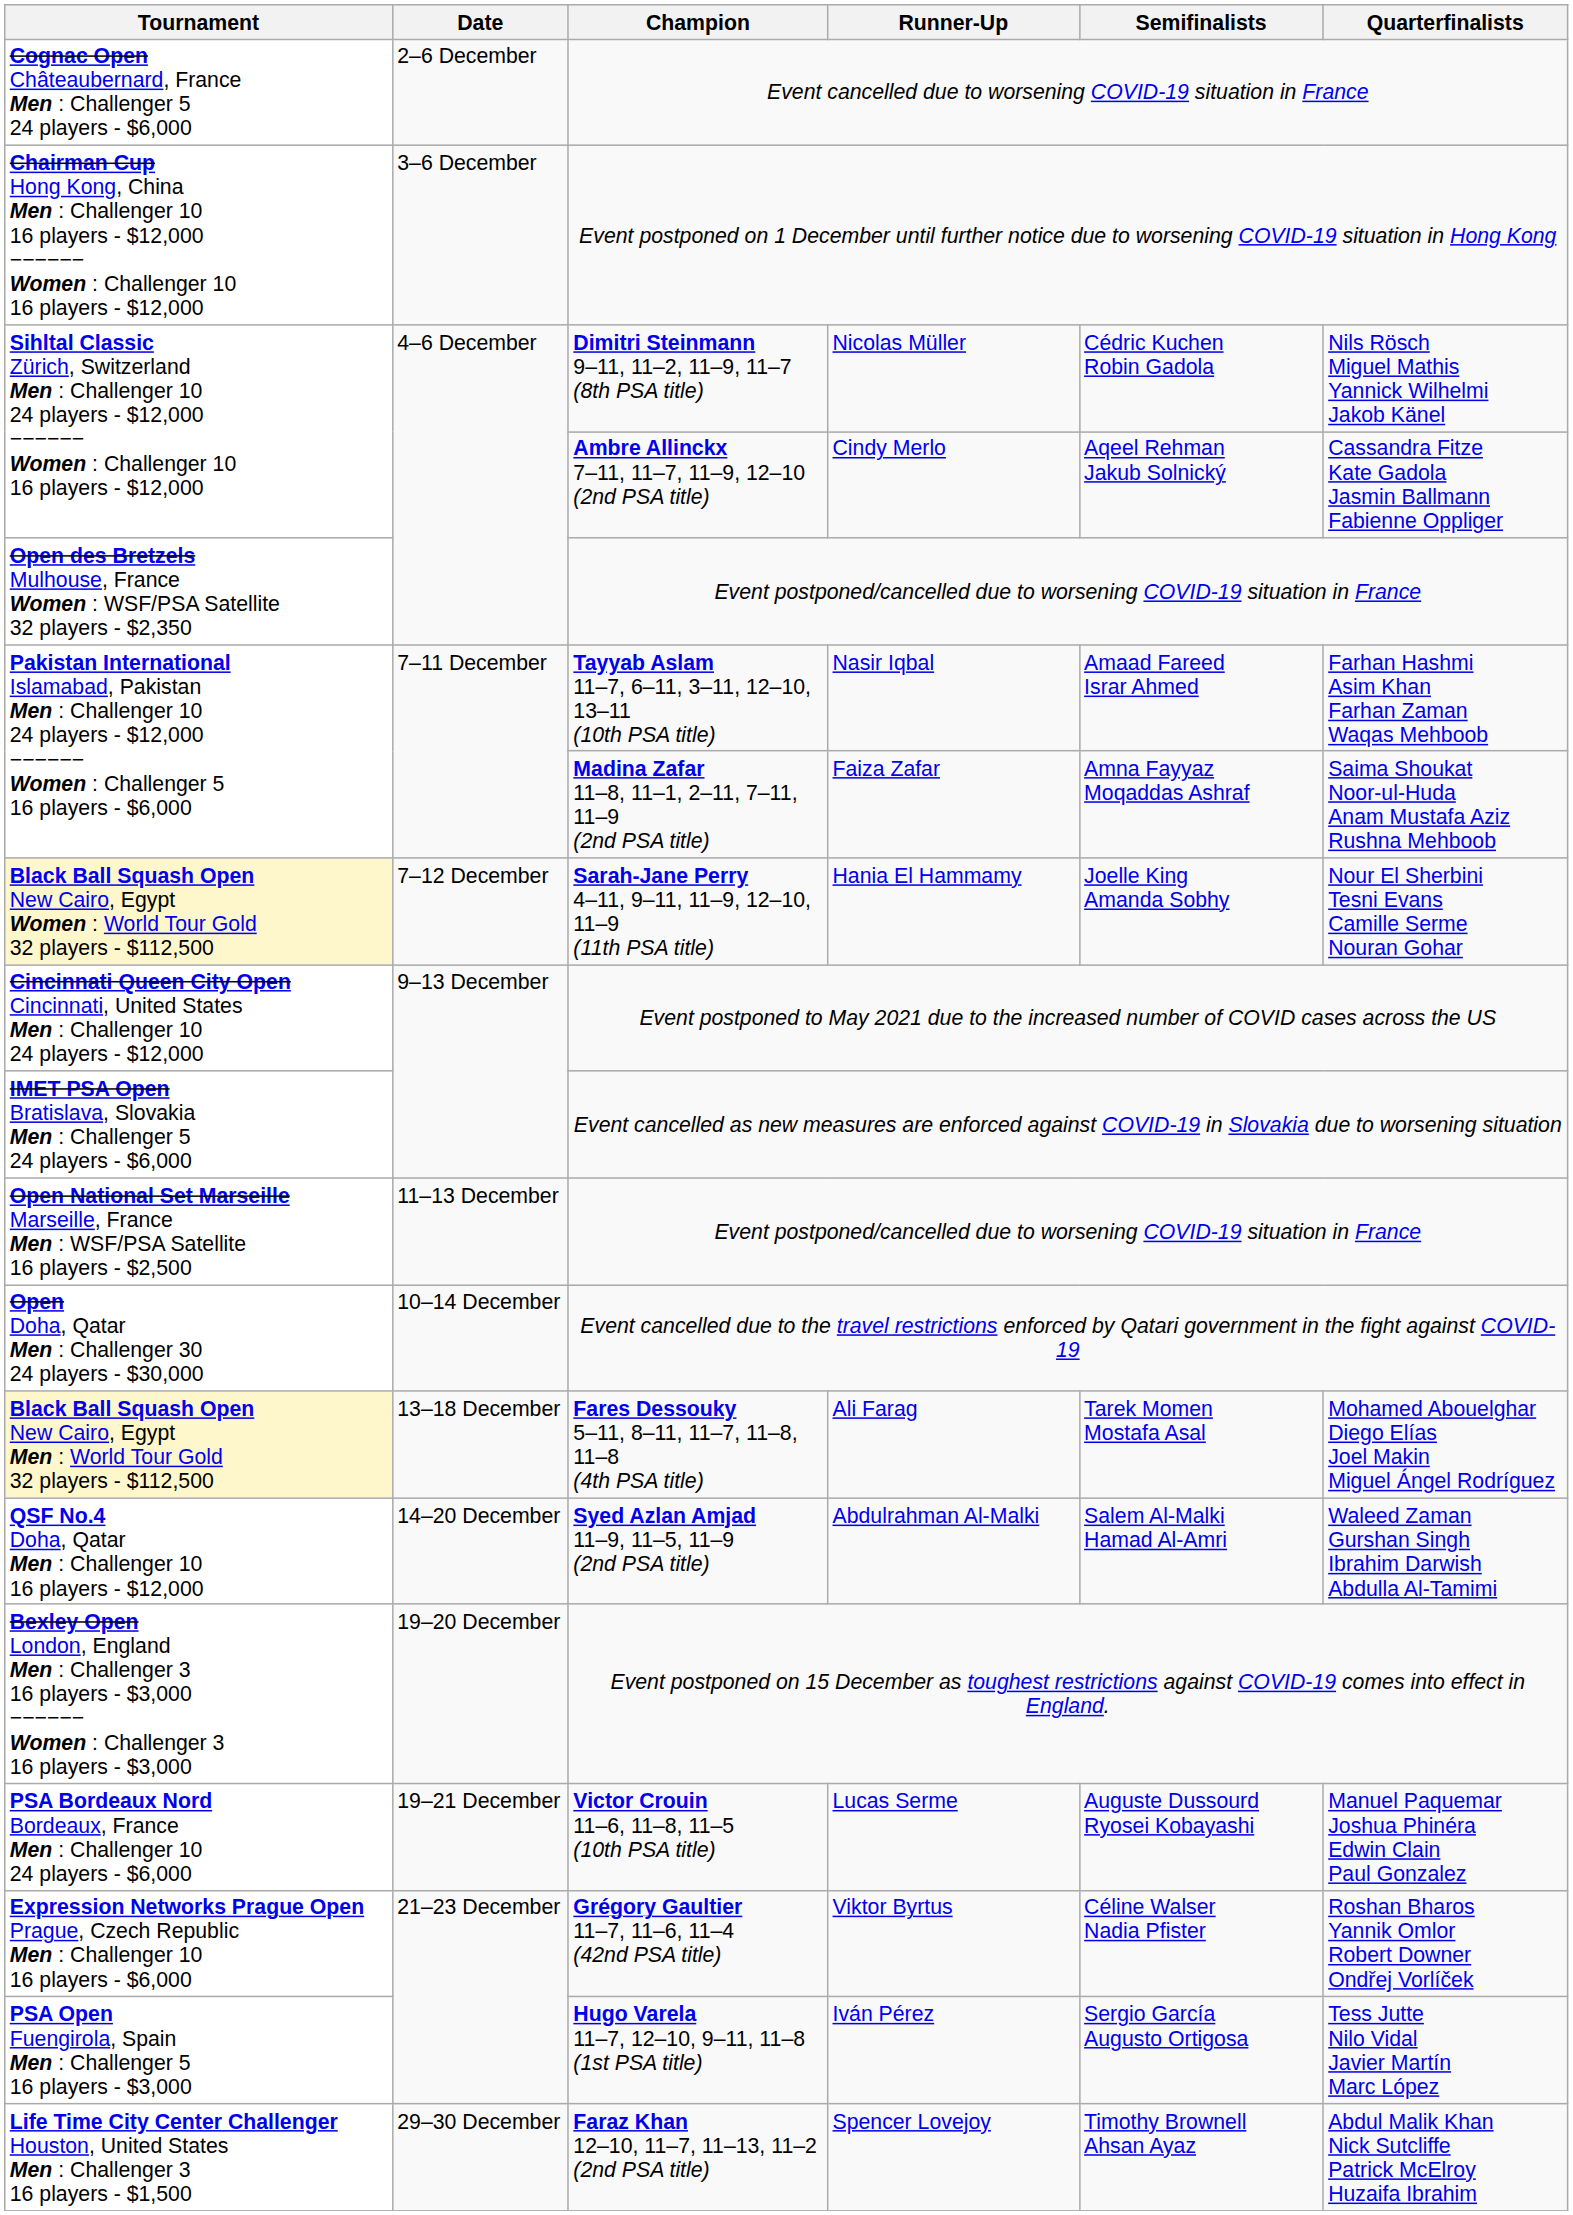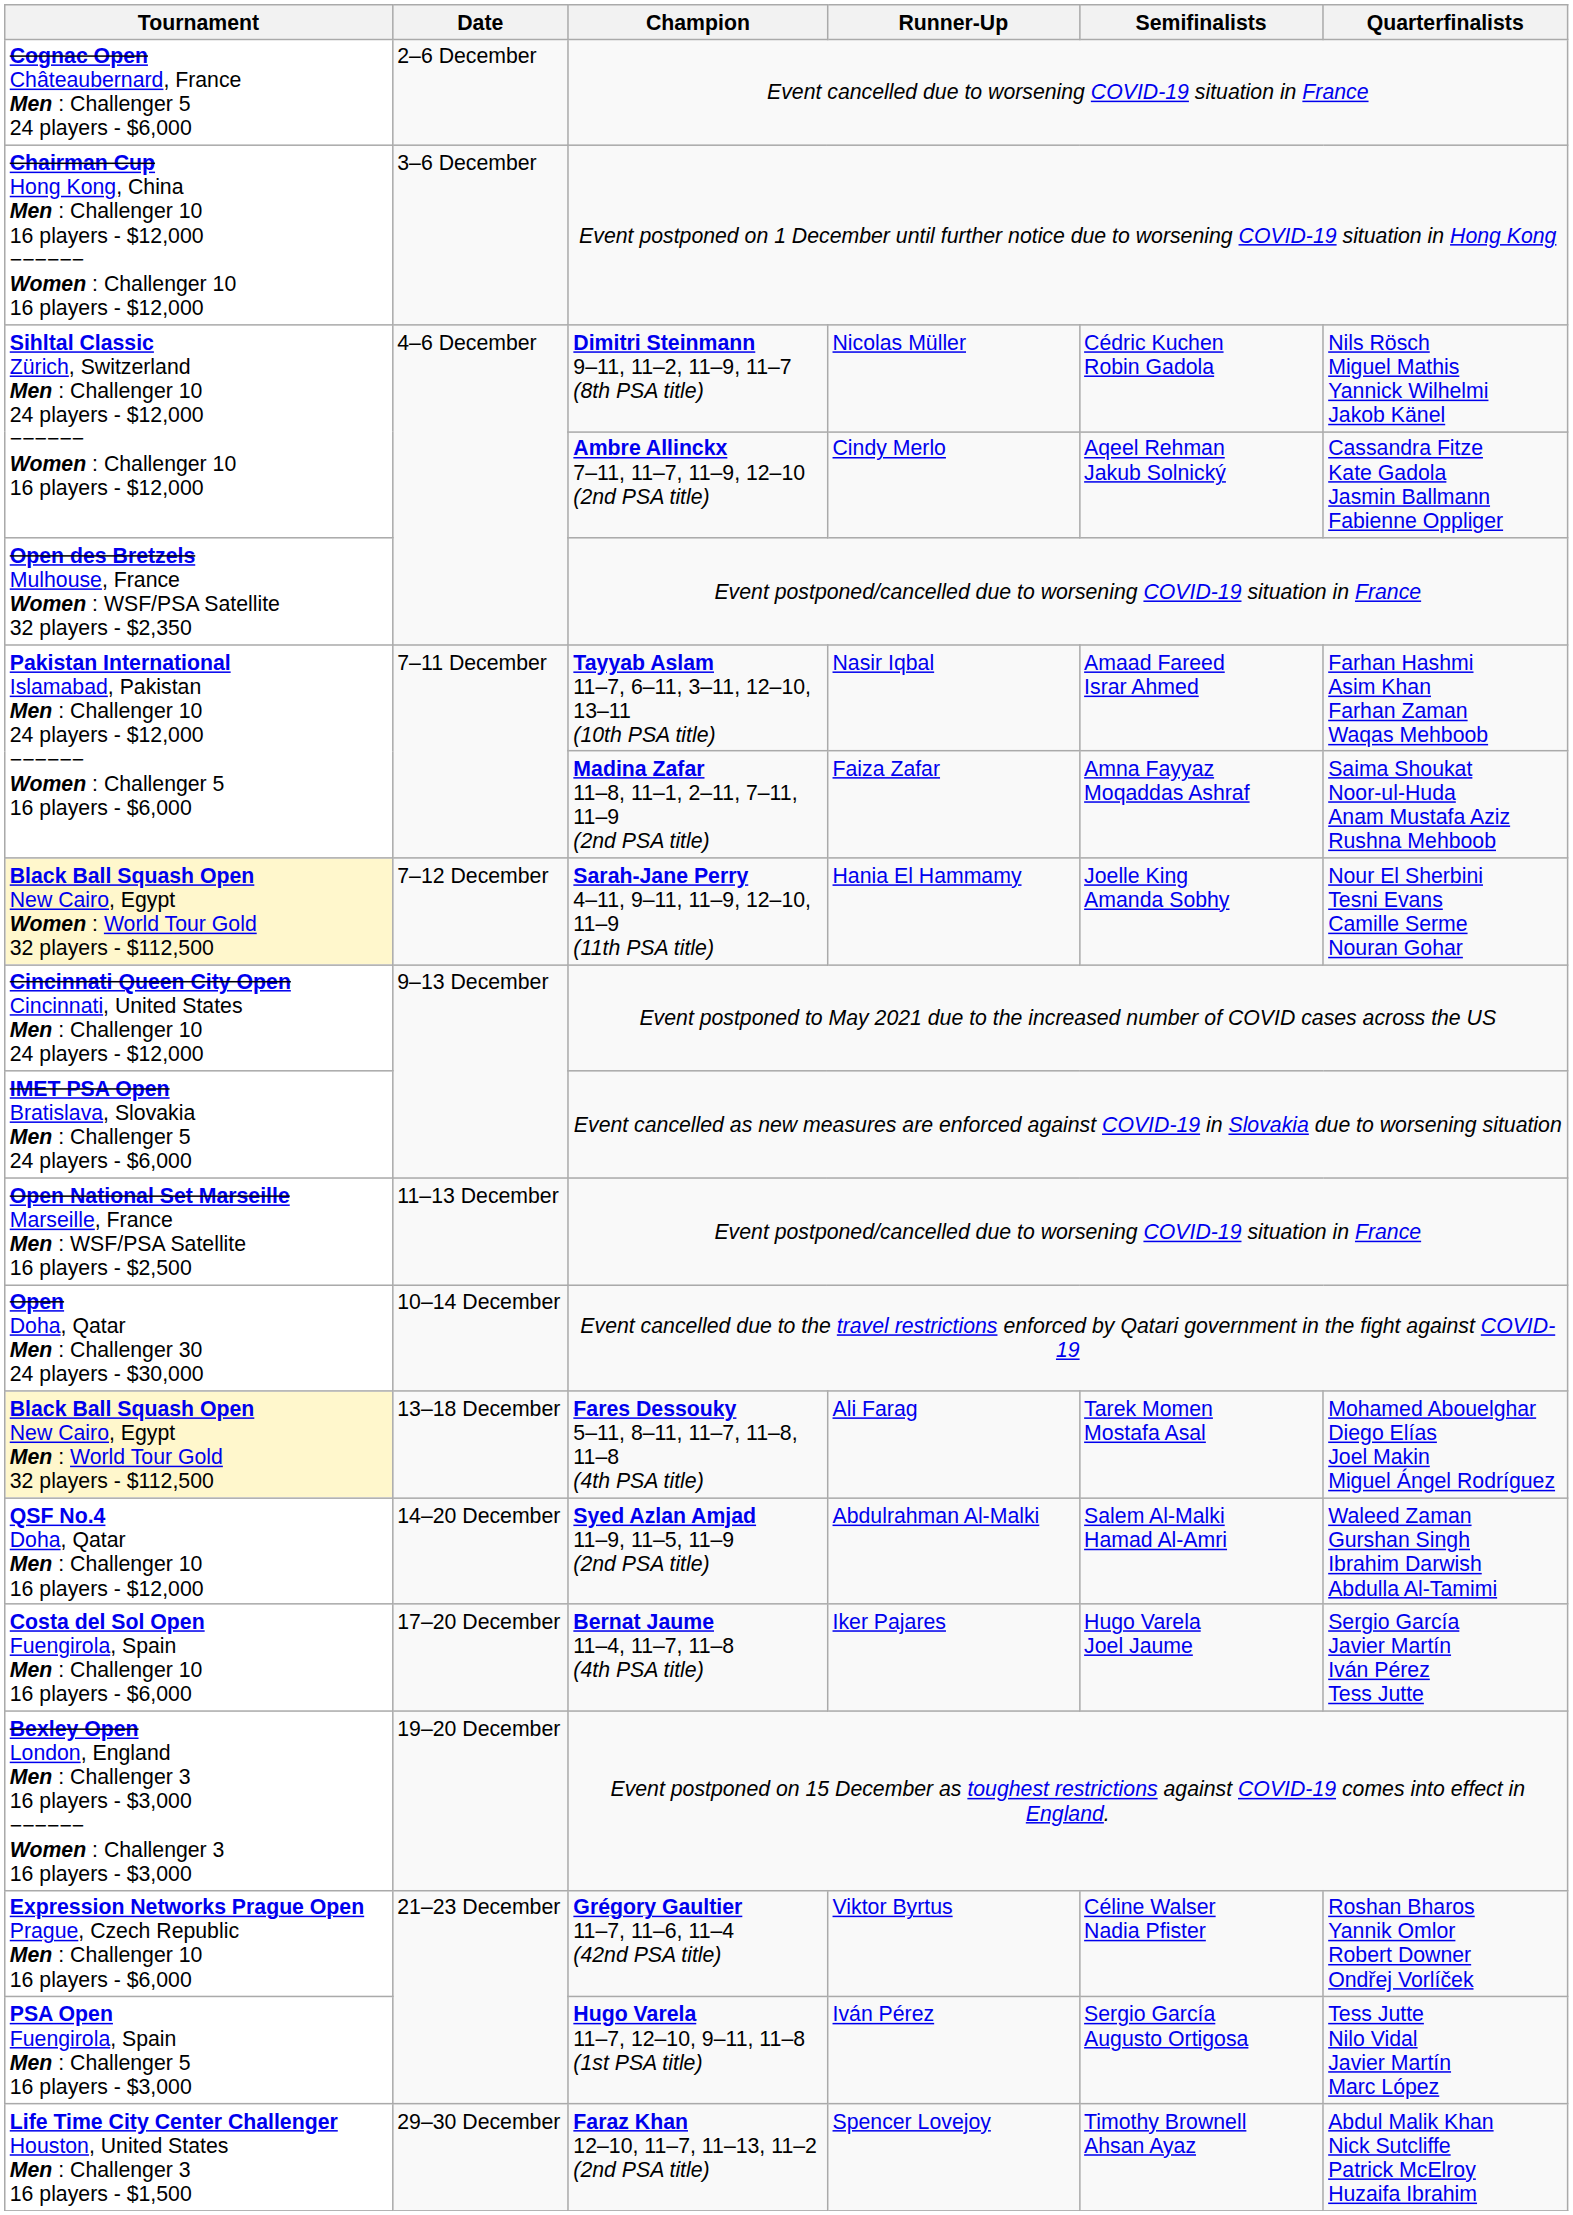+ row: Costa del Sol Open Fuengirola, Spain Men : Challenger 10 16 players - $6,000 | 17–20 December | Bernat Jaume 11–4, 11–7, 11–8 (4th PSA title) | Iker Pajares | Hugo Varela Joel Jaume | Sergio García Javier Martín Iván Pérez Tess Jutte
- row: PSA Bordeaux Nord Bordeaux, France Men : Challenger 10 24 players - $6,000 | 19–21 December | Victor Crouin 11–6, 11–8, 11–5 (10th PSA title) | Lucas Serme | Auguste Dussourd Ryosei Kobayashi | Manuel Paquemar Joshua Phinéra Edwin Clain Paul Gonzalez
